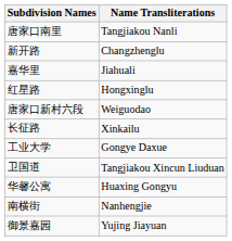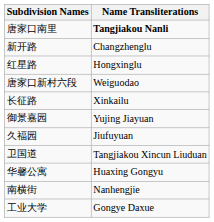唐家口南里 | Name Transliterations: normal -> bold
- row: 嘉华里 | Jiahuali
rows swapped: 工业大学 <-> 御景嘉园
+ row: 久福园 | Jiufuyuan
